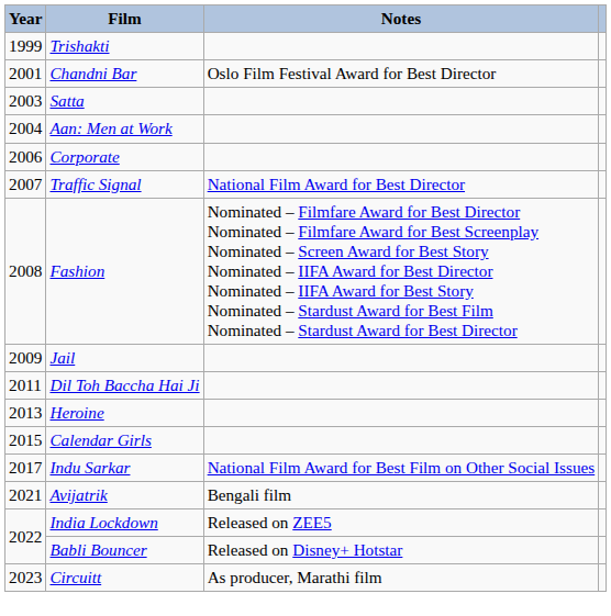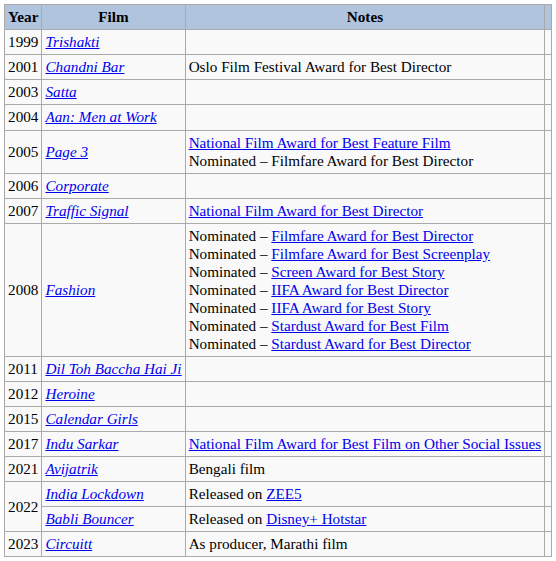+ row: 2005 | Page 3 | National Film Award for Best Feature Film Nominated – Filmfare Award for Best Director
- row: 2009 | Jail
Heroine | Year: 2013 -> 2012
